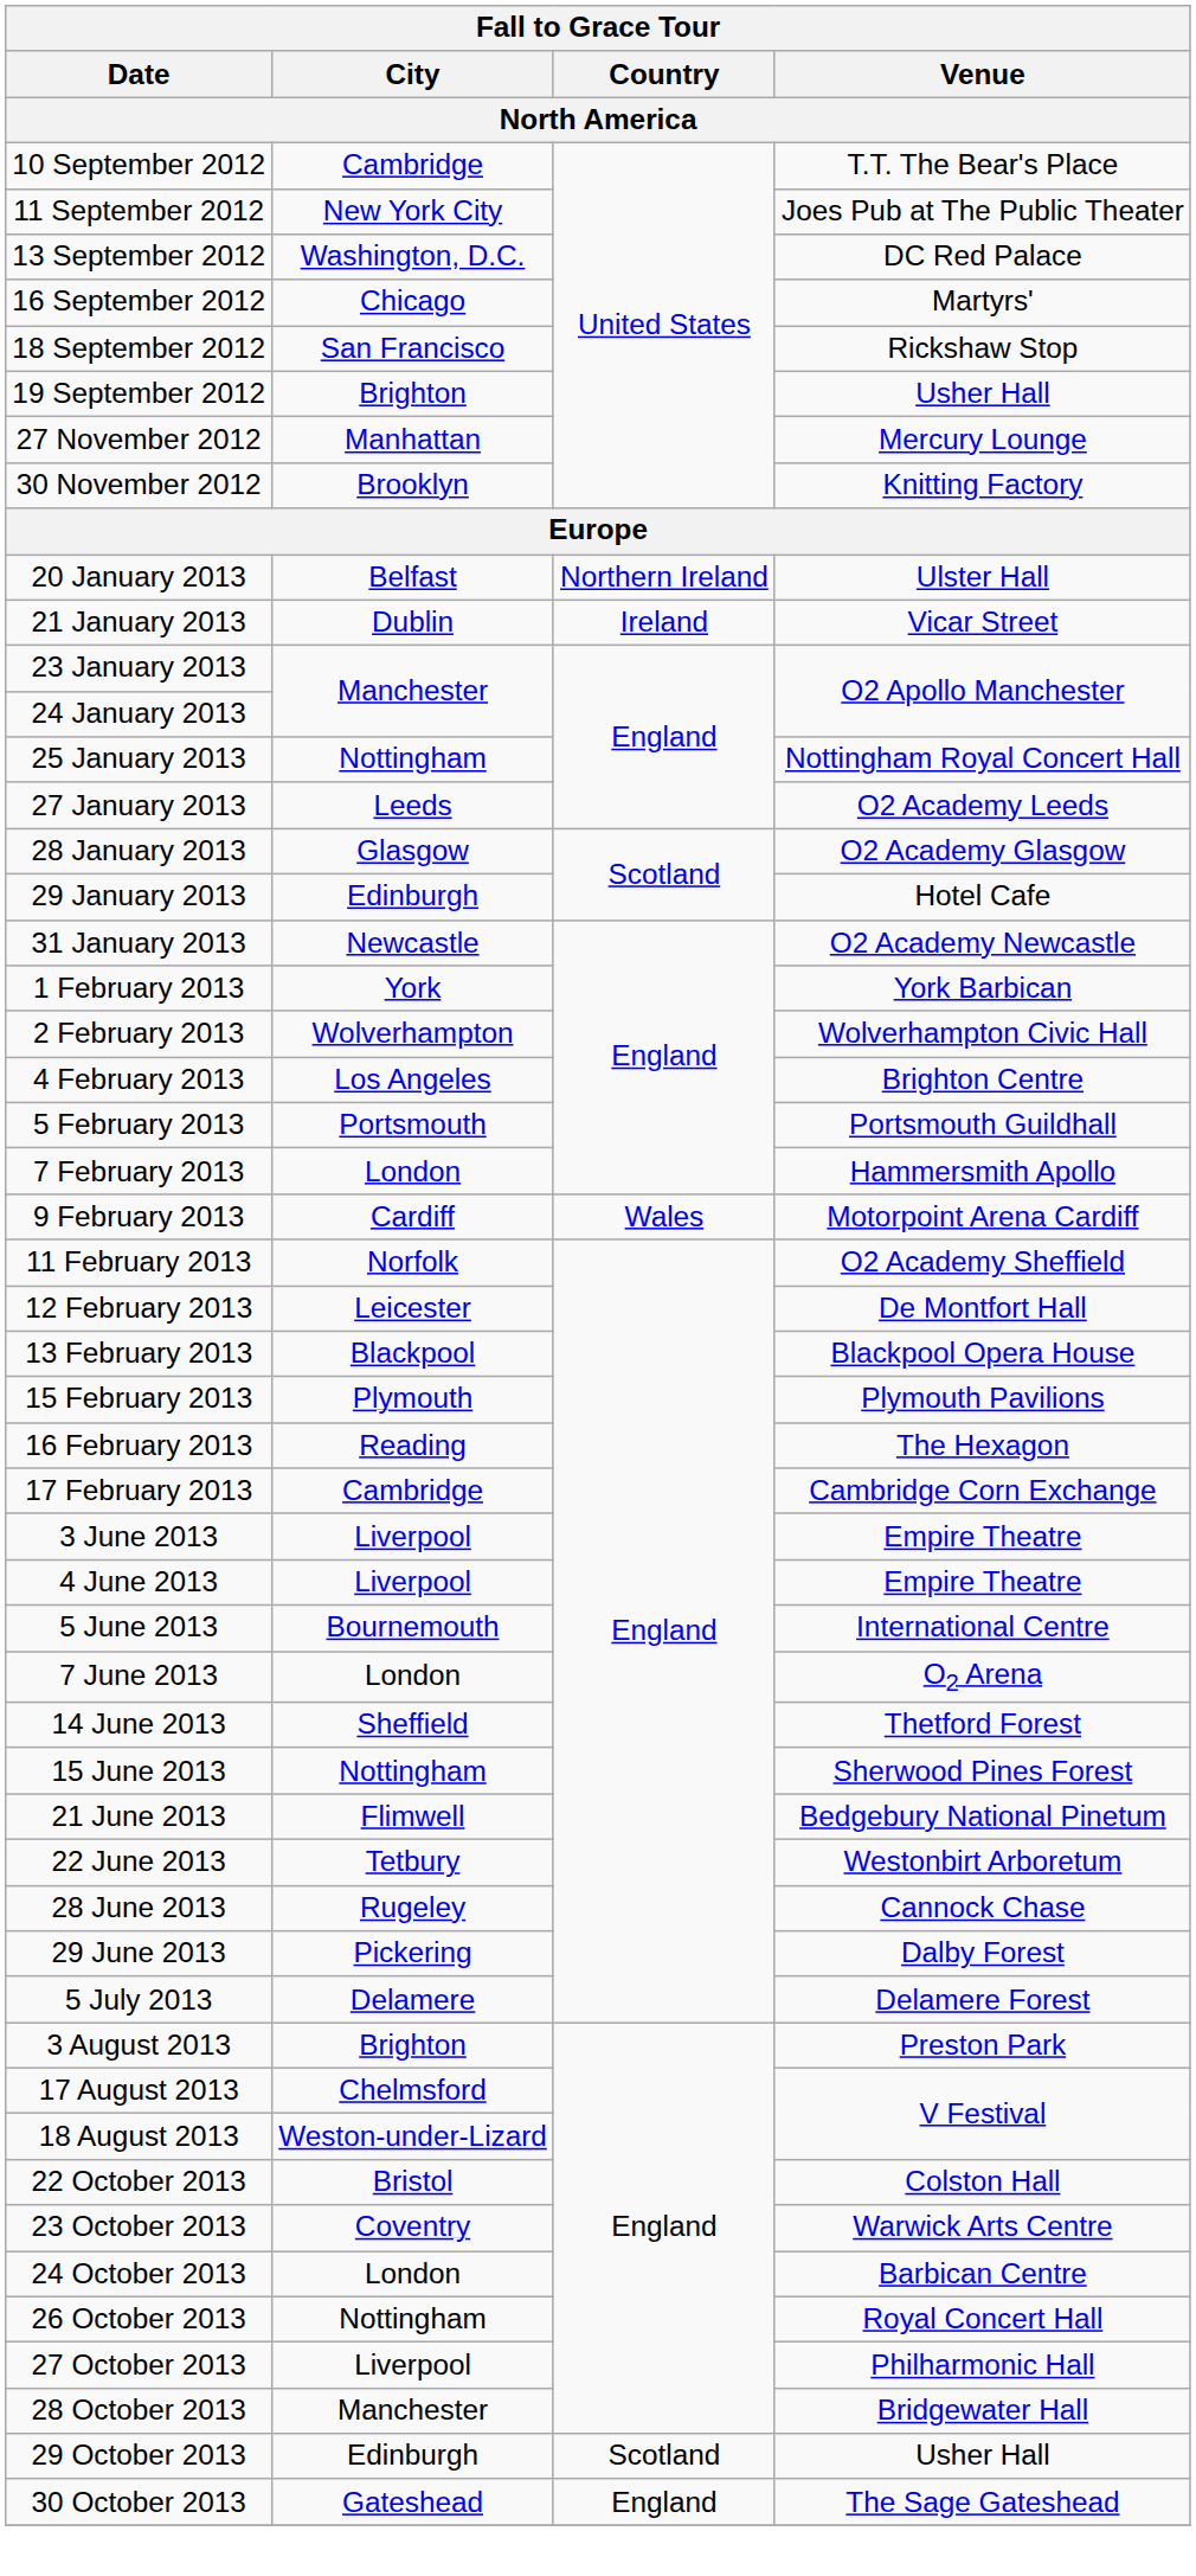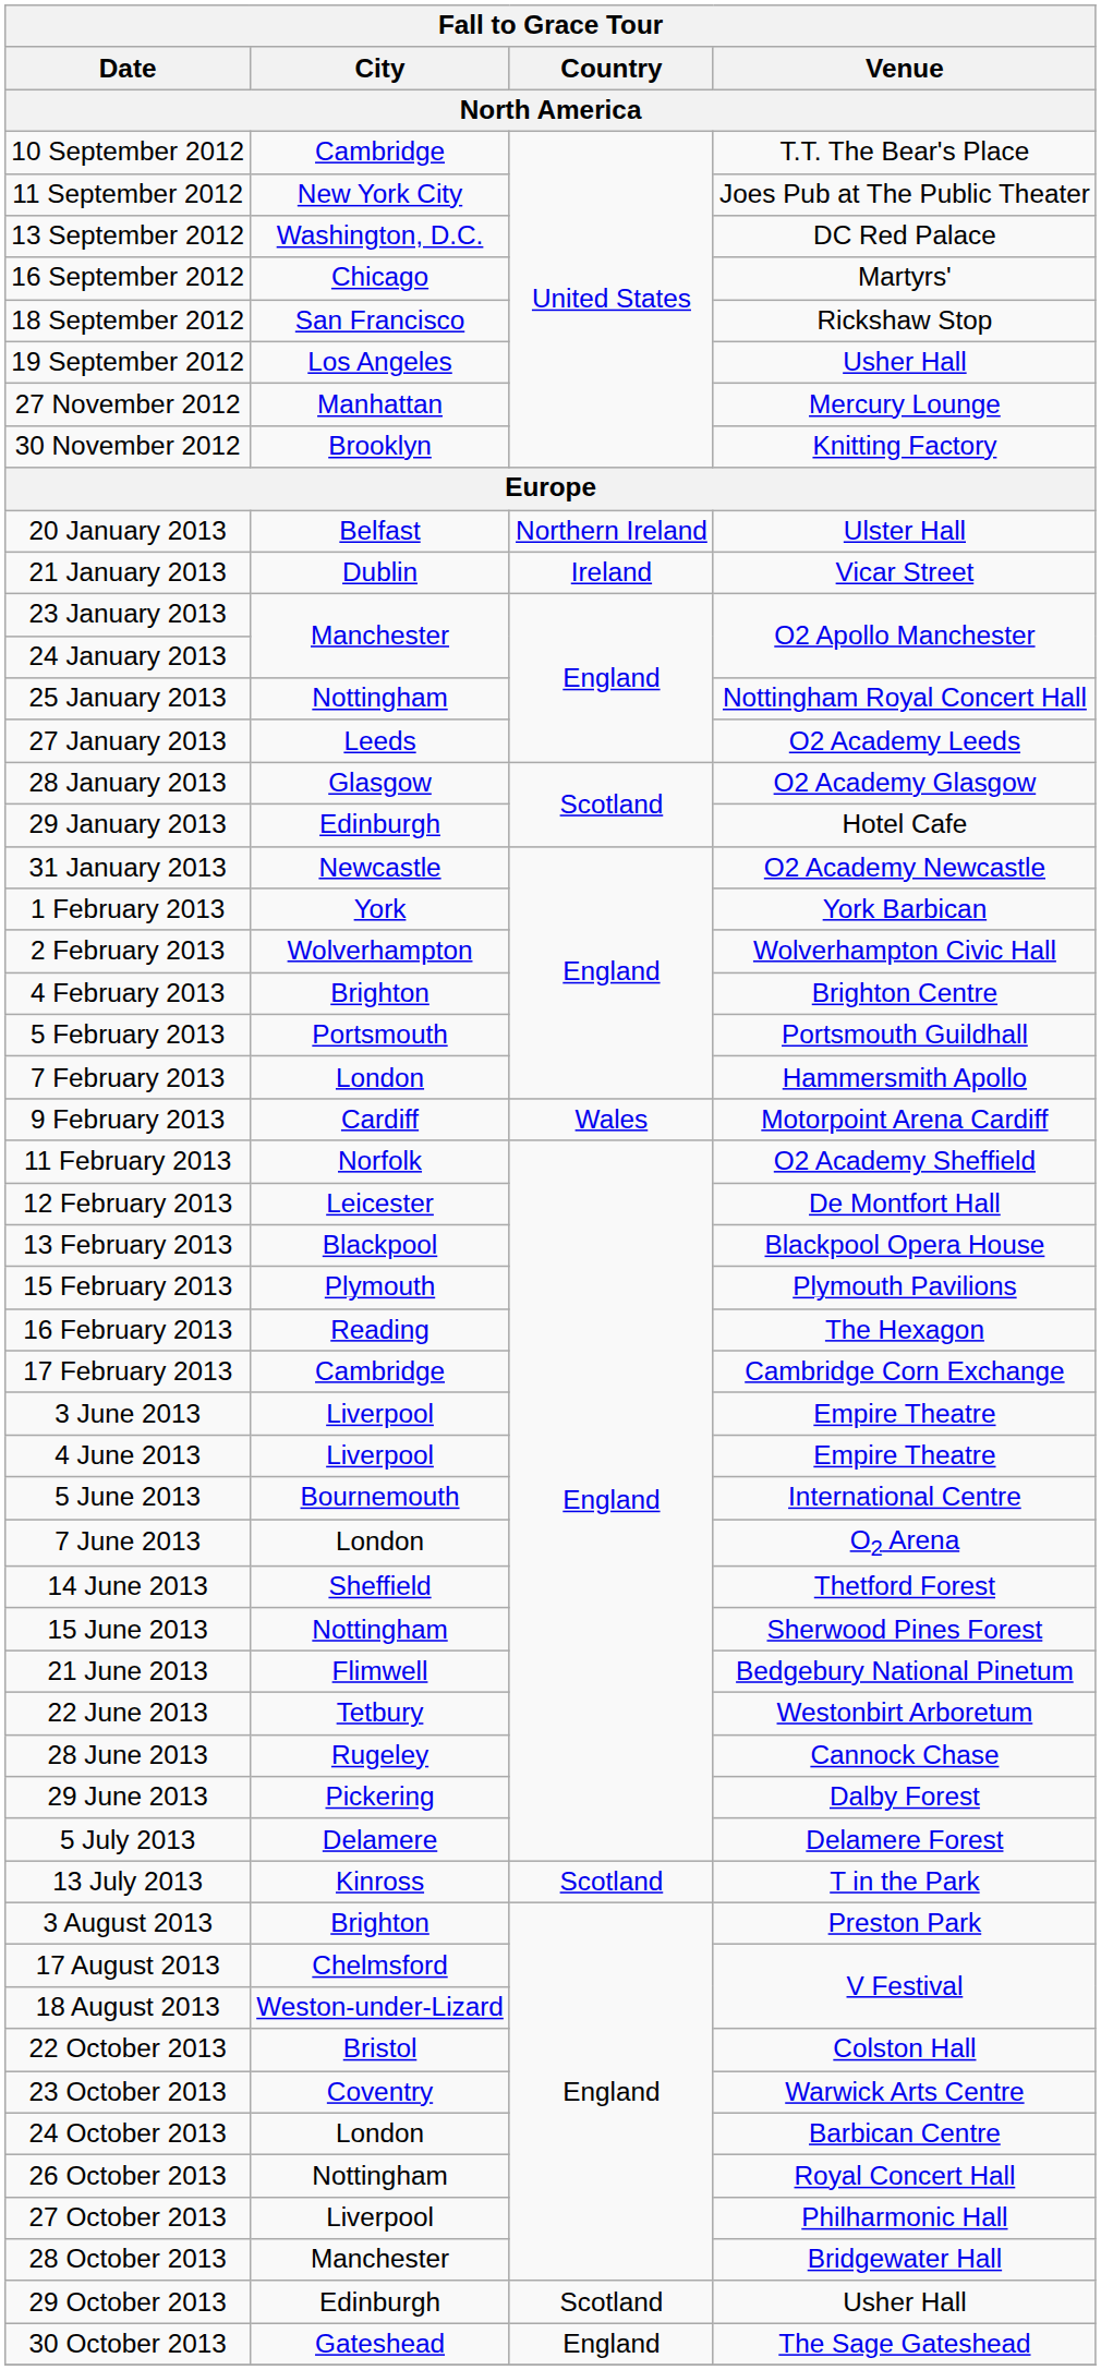19 September 2012 | City: Brighton -> Los Angeles
4 February 2013 | City: Los Angeles -> Brighton
+ row: 13 July 2013 | Kinross | Scotland | T in the Park
